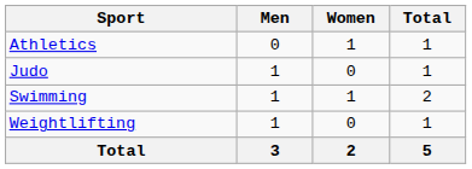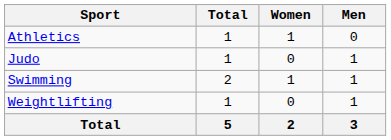columns swapped: Men <-> Total
